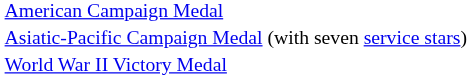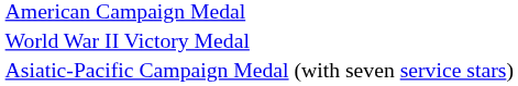rows swapped: Asiatic-Pacific Campaign Medal (with seven service stars) <-> World War II Victory Medal
